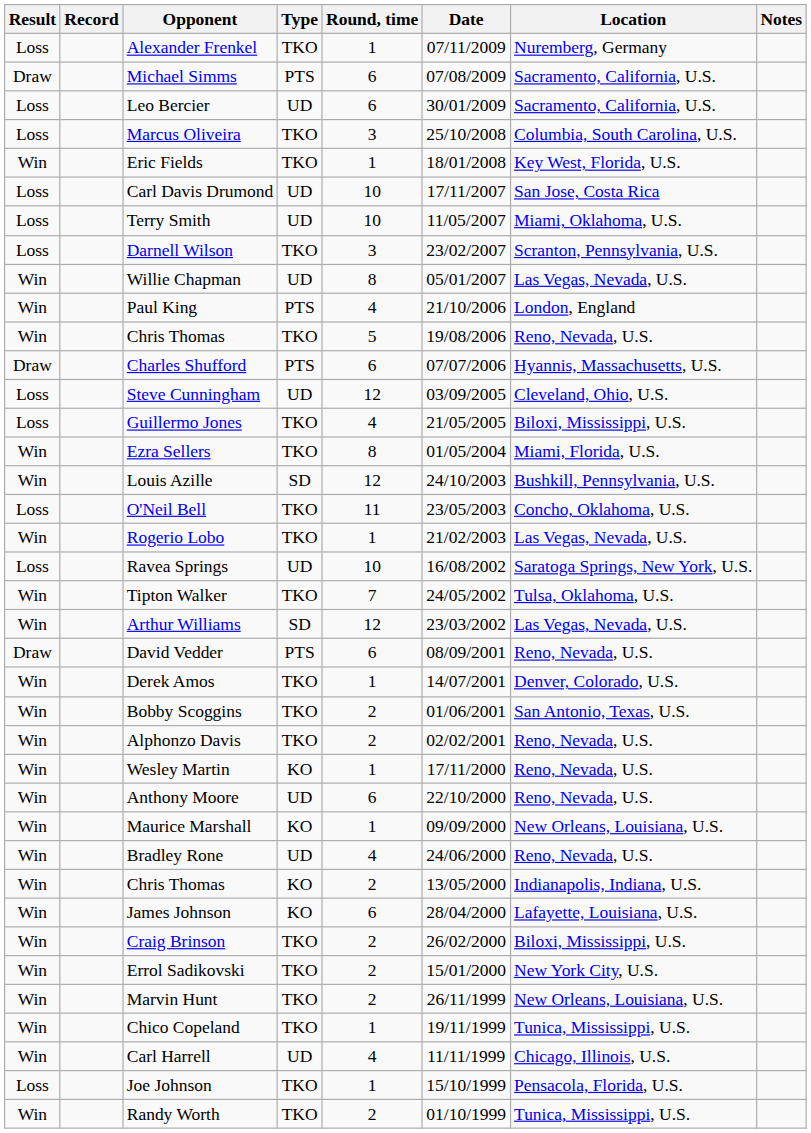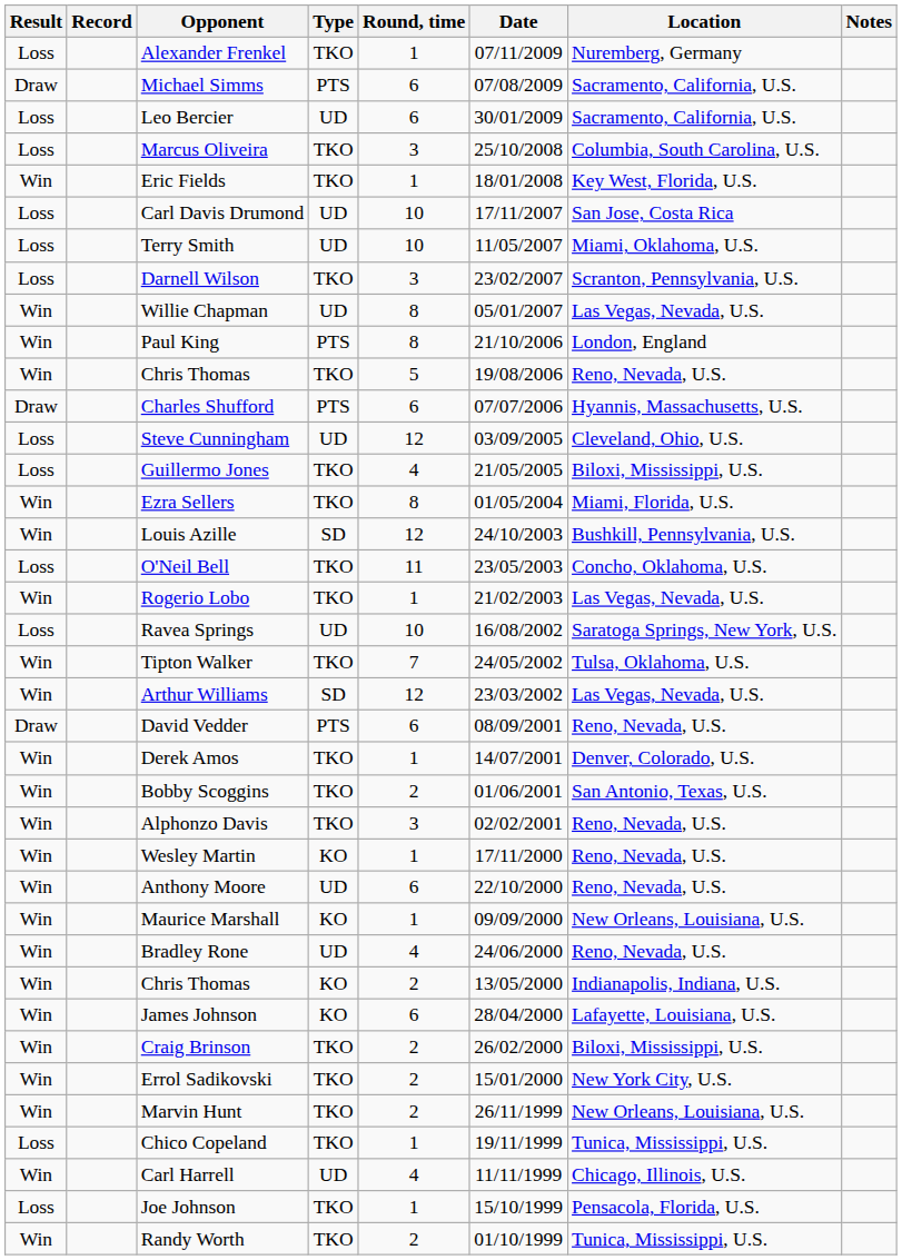Paul King | Round, time: 4 -> 8
Alphonzo Davis | Round, time: 2 -> 3
Chico Copeland | Result: Win -> Loss
